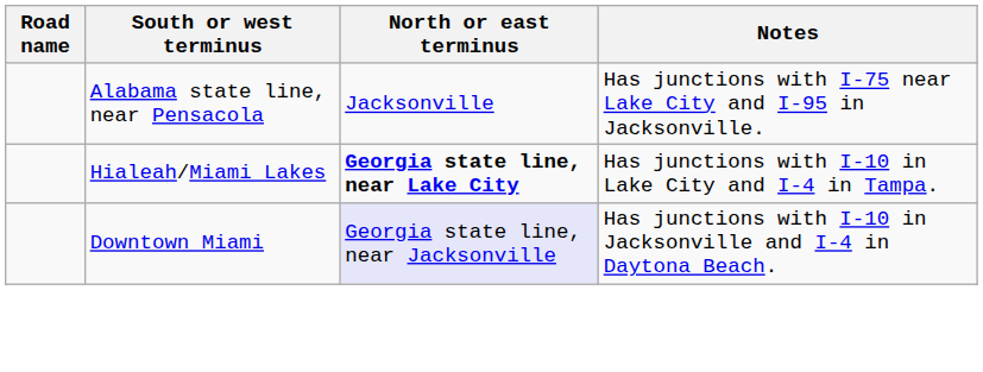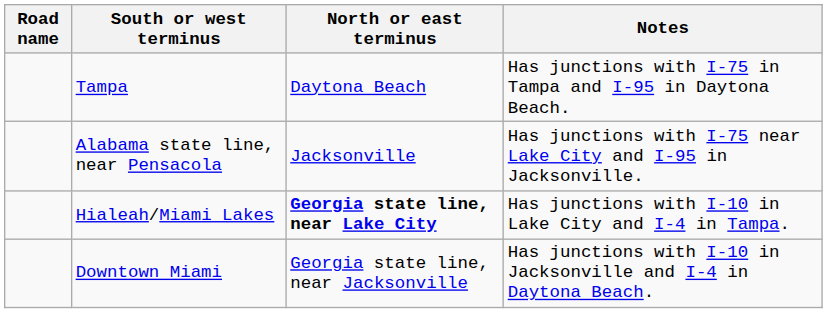+ row: Tampa | Daytona Beach | Has junctions with I-75 in Tampa and I-95 in Daytona Beach.
Downtown Miami | North or east terminus: lavender background -> no background
